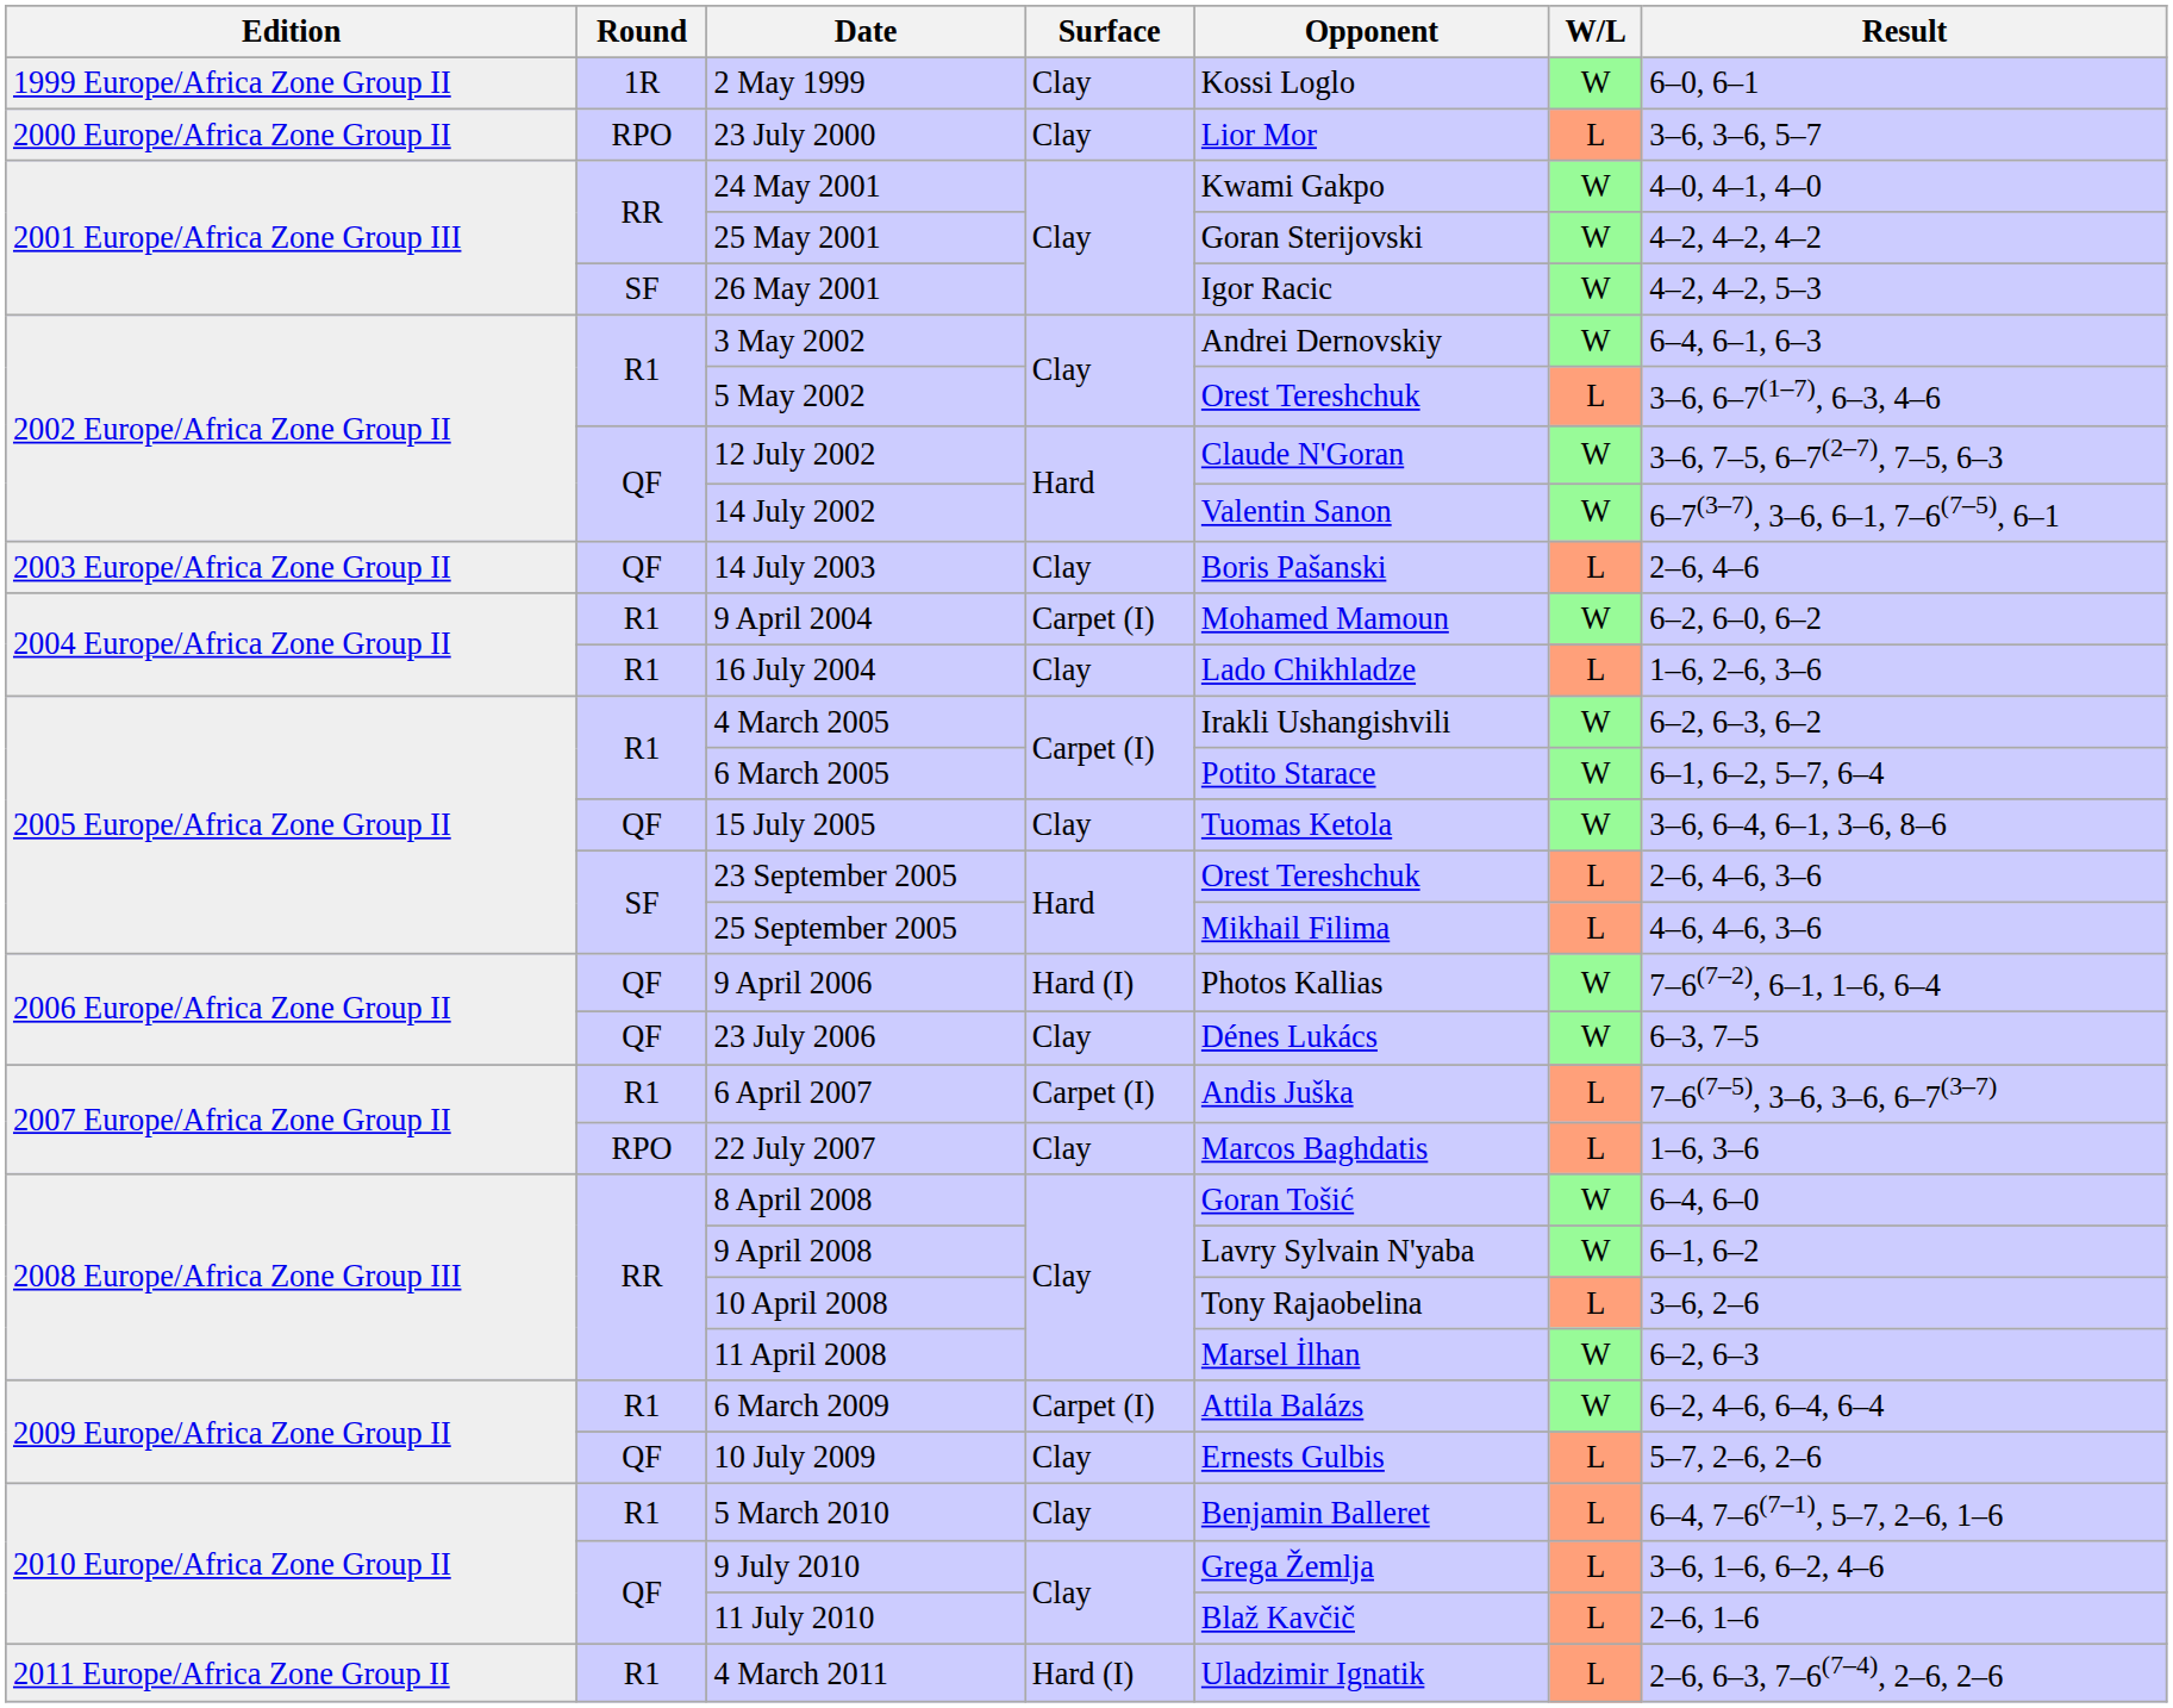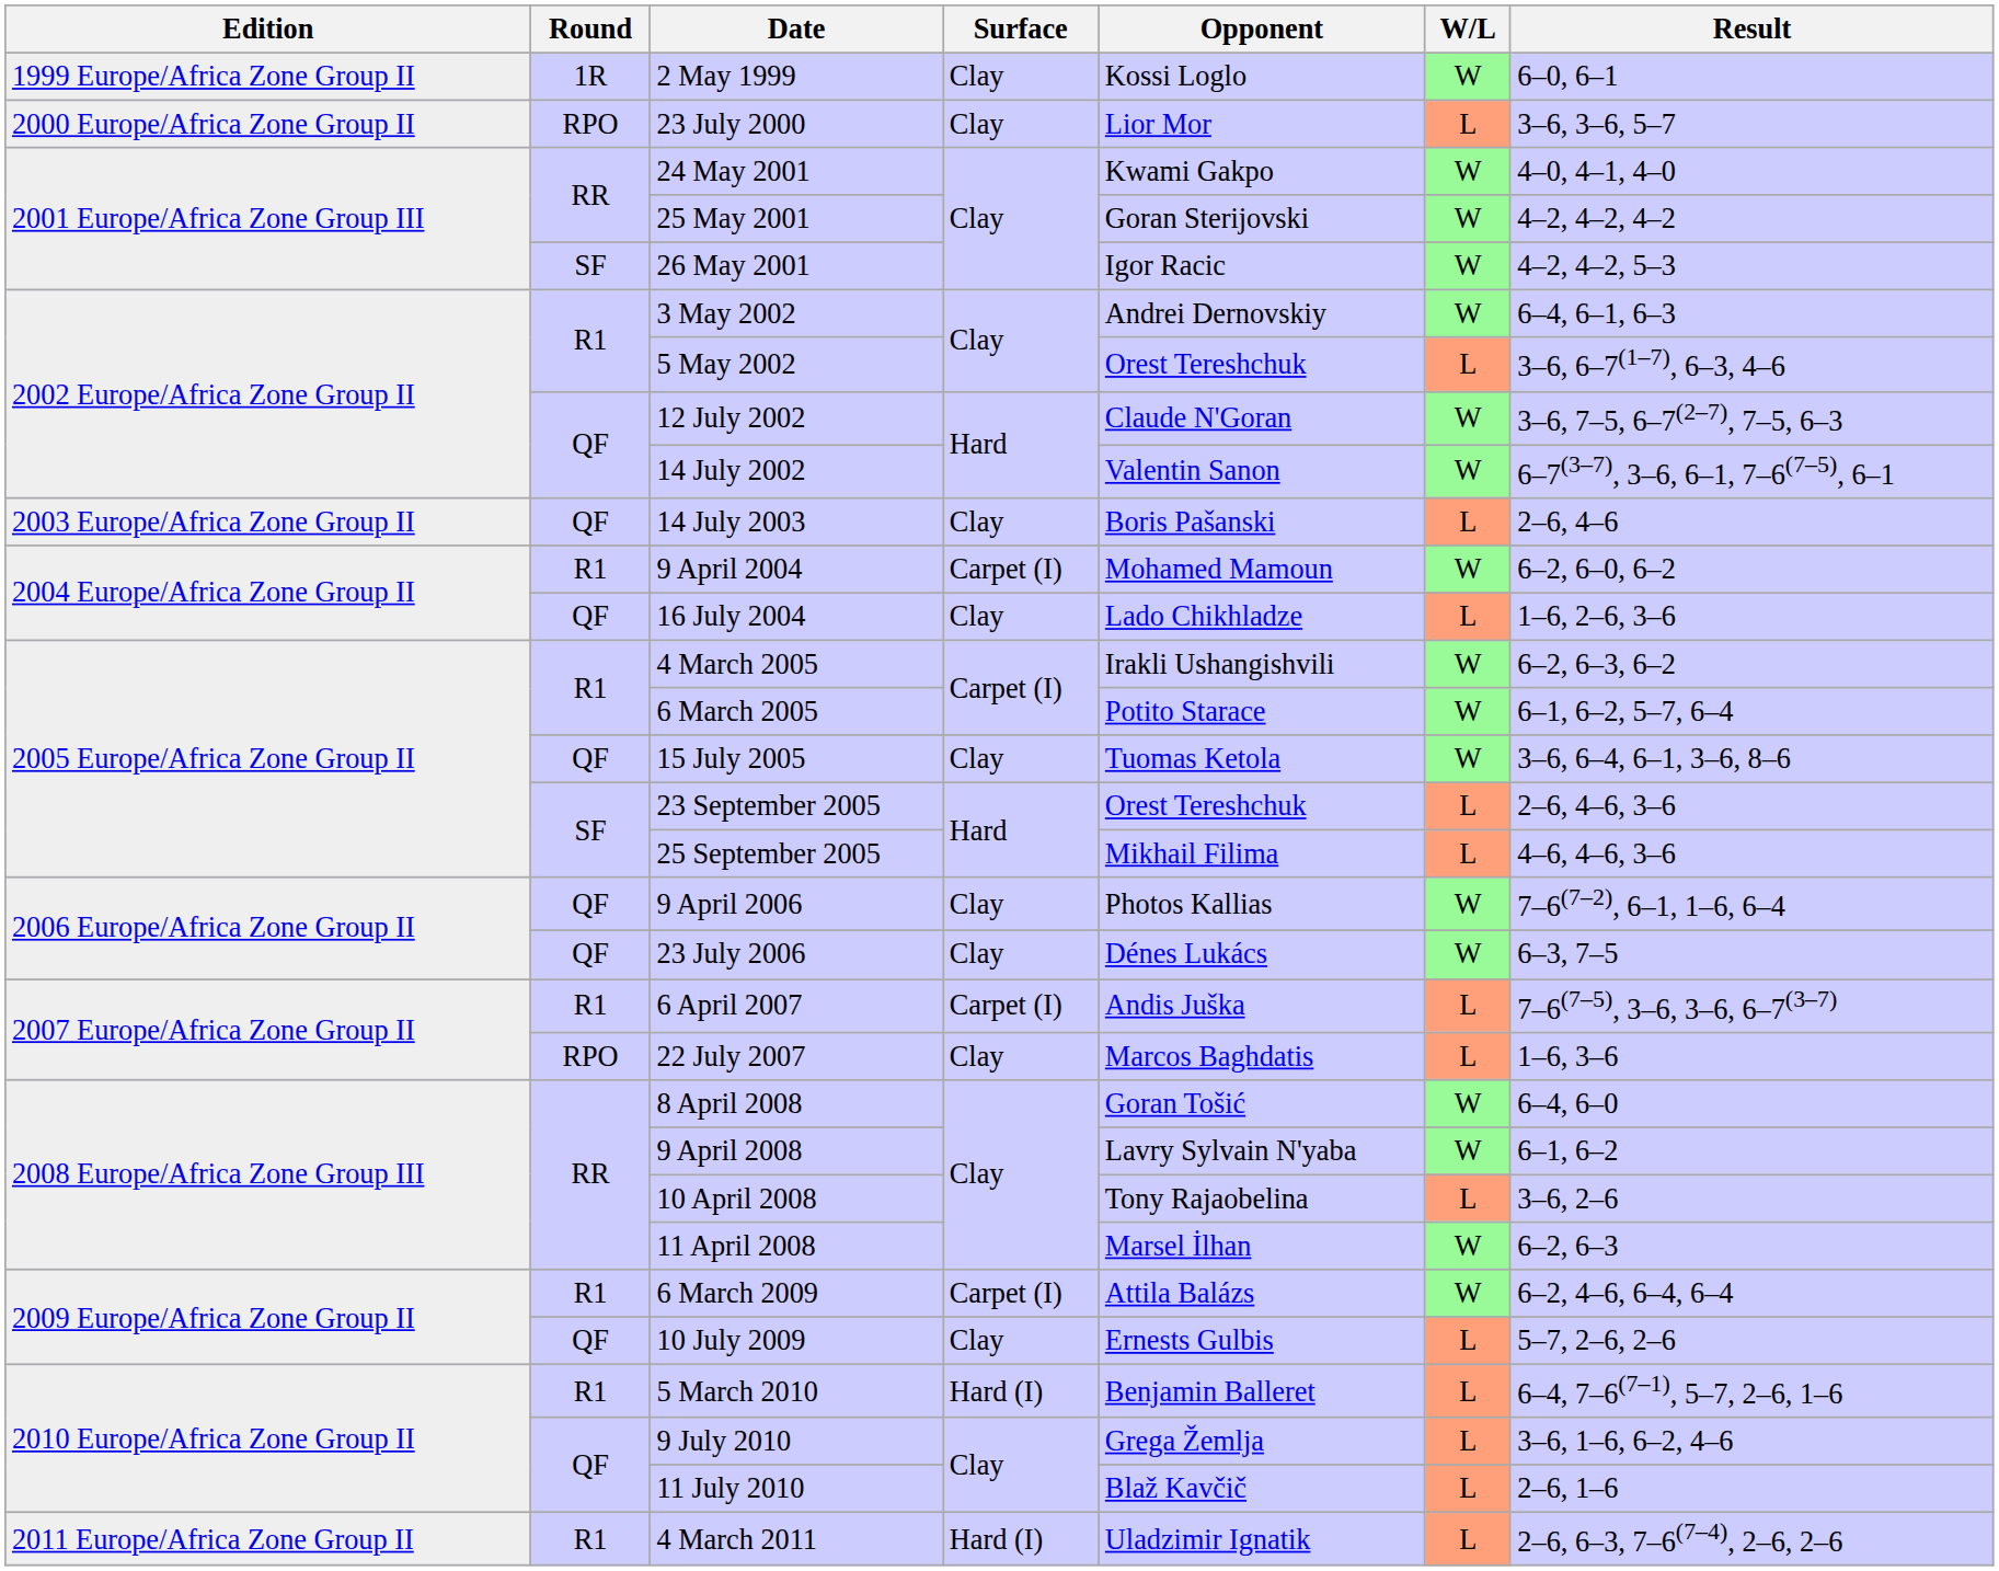16 July 2004 | Round: R1 -> QF
9 April 2006 | Surface: Hard (I) -> Clay
5 March 2010 | Surface: Clay -> Hard (I)
